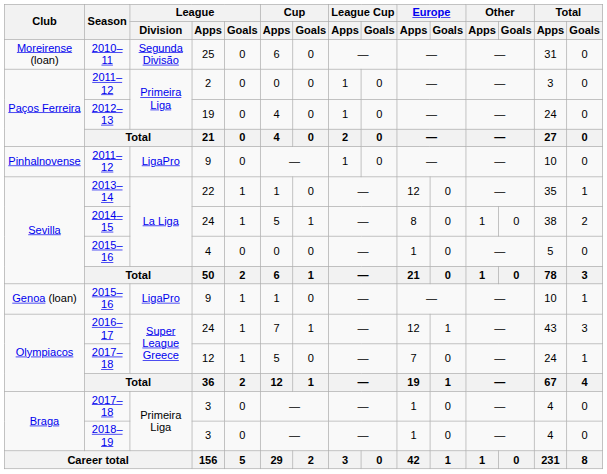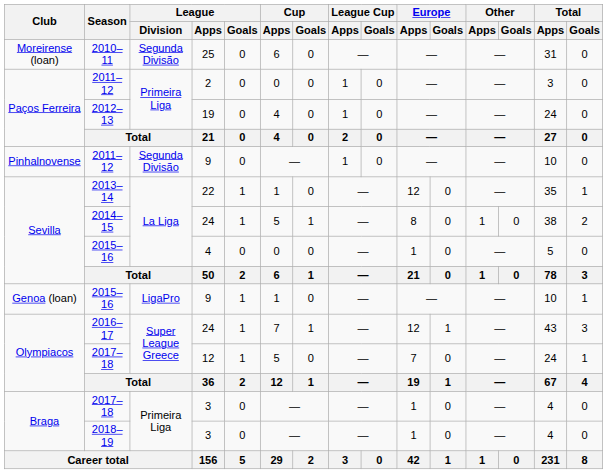2011–12 / 9 | League / Division: LigaPro -> Segunda Divisão
